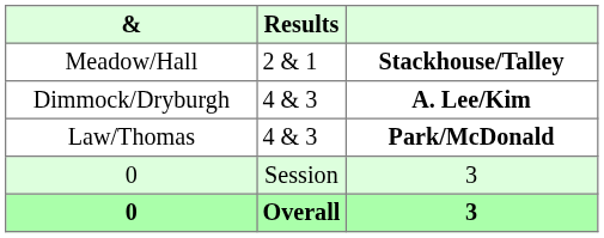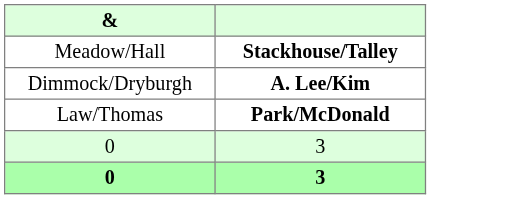- column: Results | 2 & 1 | 4 & 3 | 4 & 3 | Session | Overall
